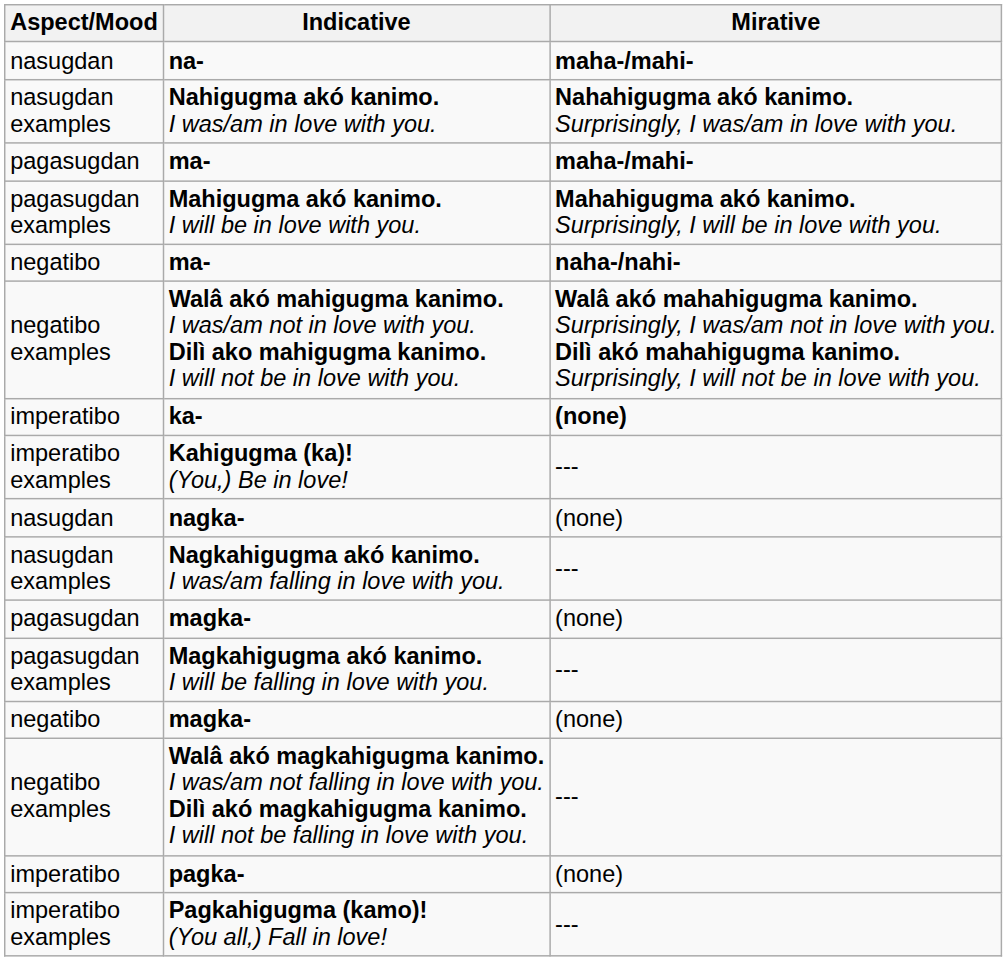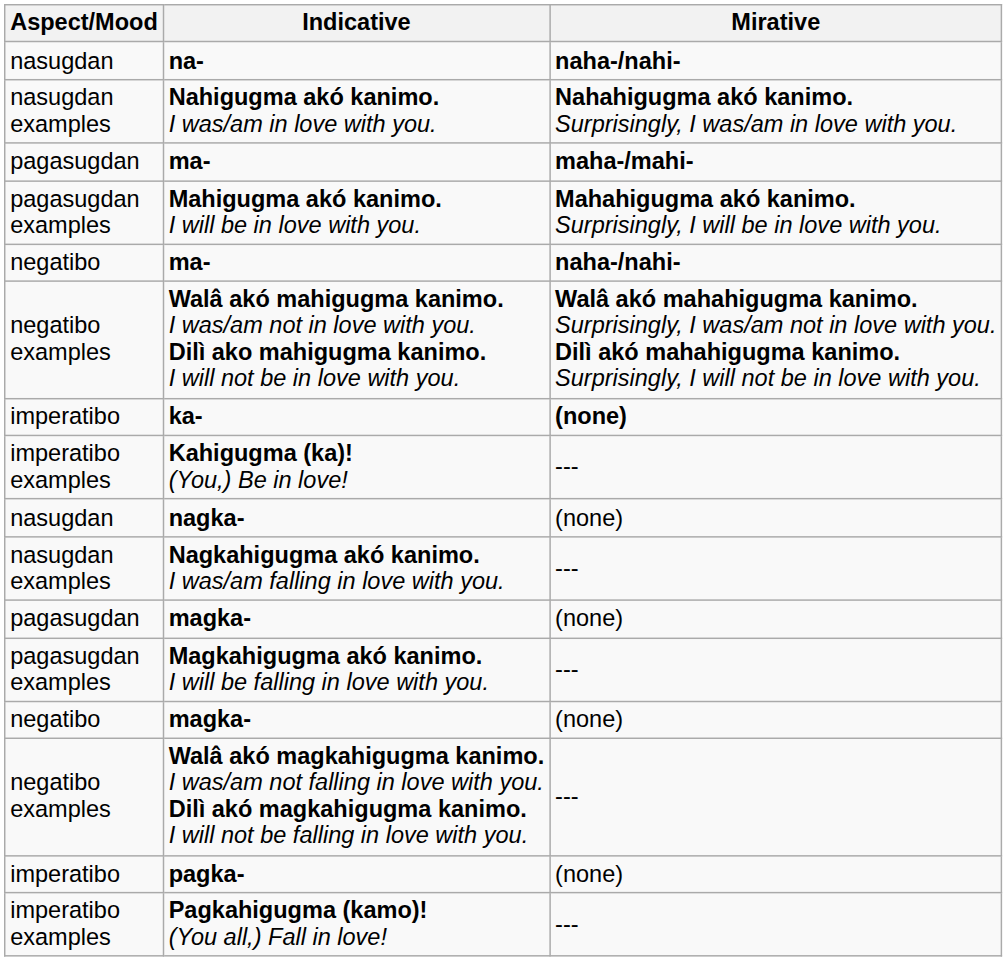na- | Mirative: maha-/mahi- -> naha-/nahi-
